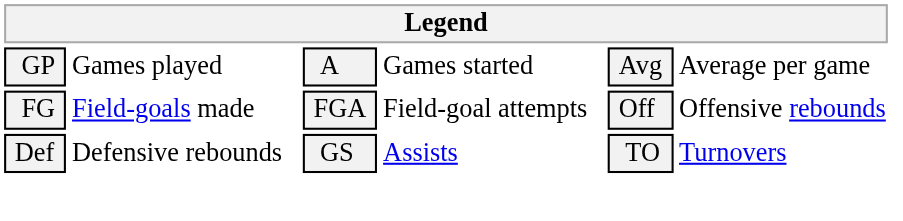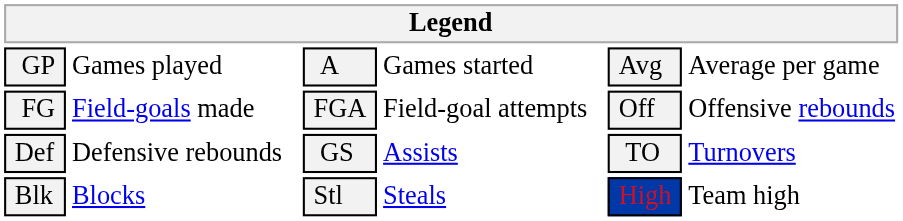+ row: Blk | Blocks | Stl | Steals | High | Team high
